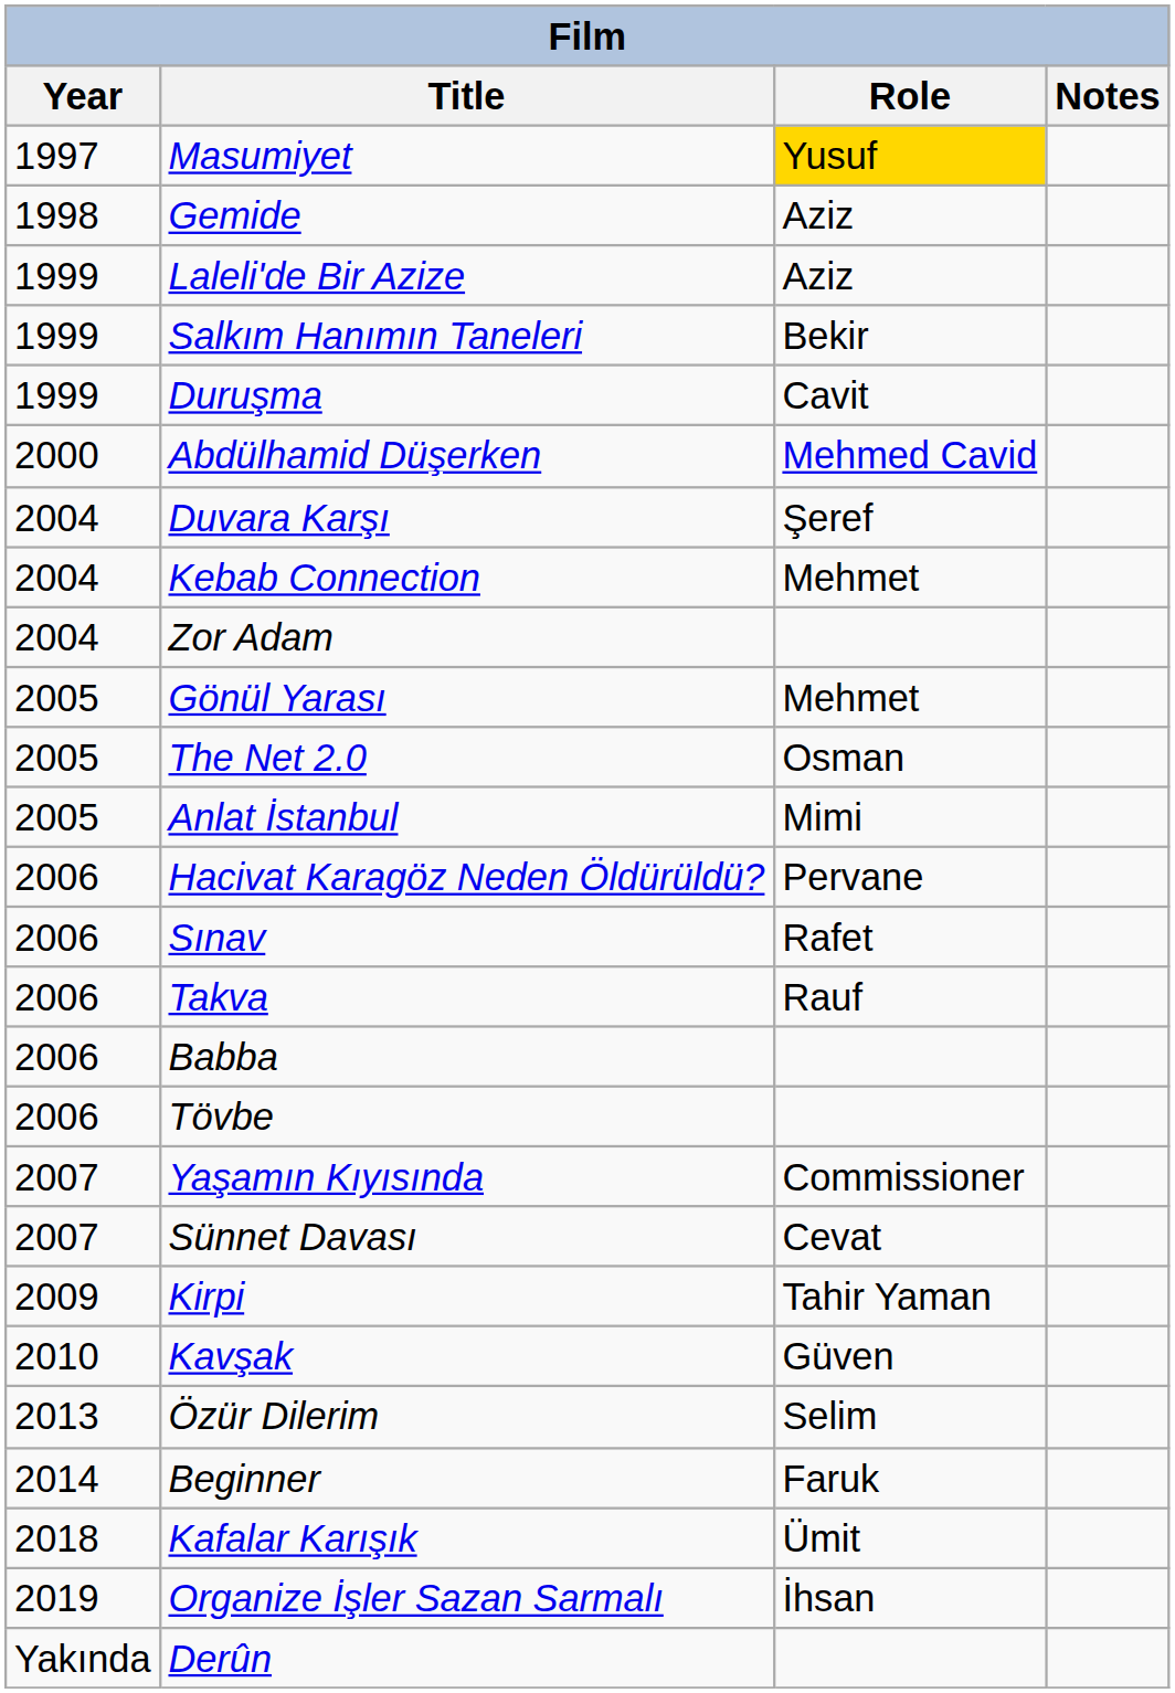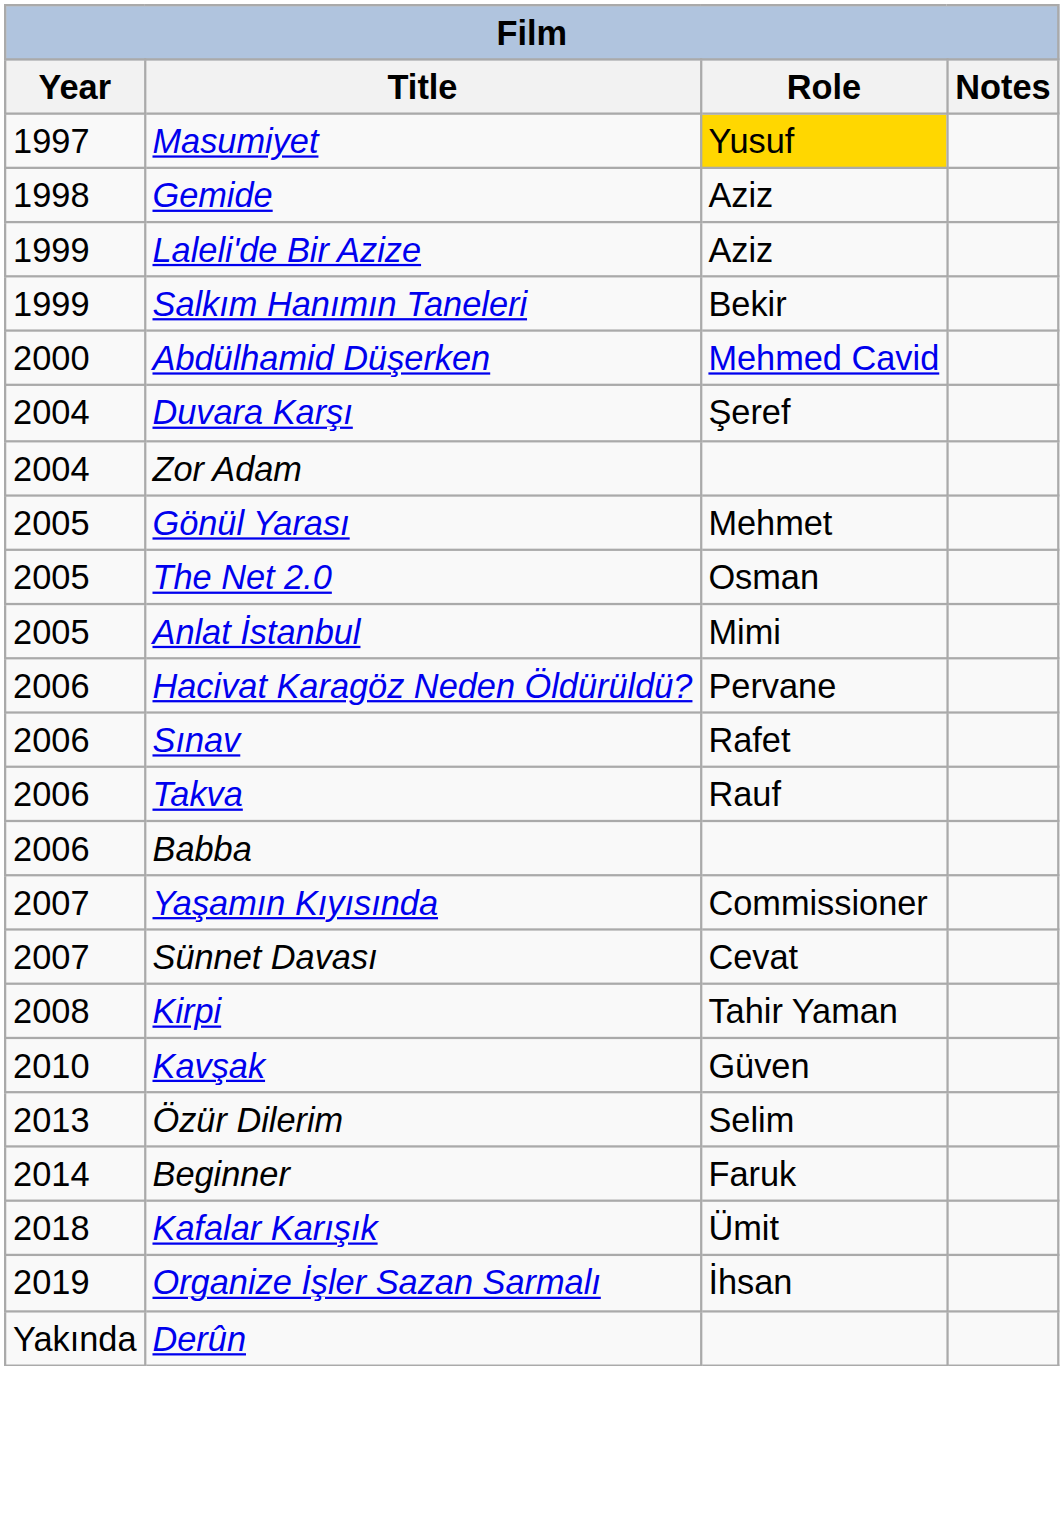- row: 1999 | Duruşma | Cavit
- row: 2004 | Kebab Connection | Mehmet
- row: 2006 | Tövbe
Kirpi | Year: 2009 -> 2008
